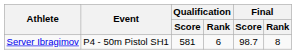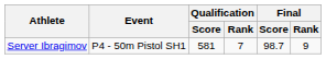Server Ibragimov | Qualification / Rank: 6 -> 7
Server Ibragimov | Final / Rank: 8 -> 9
